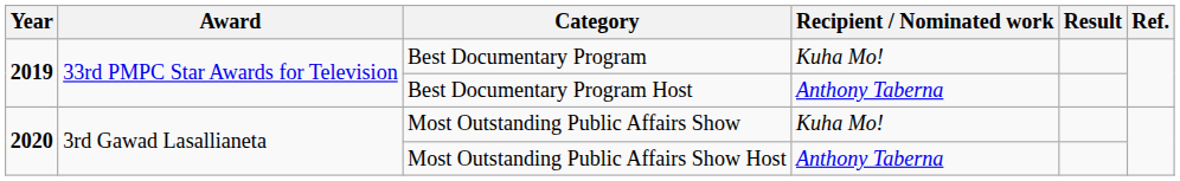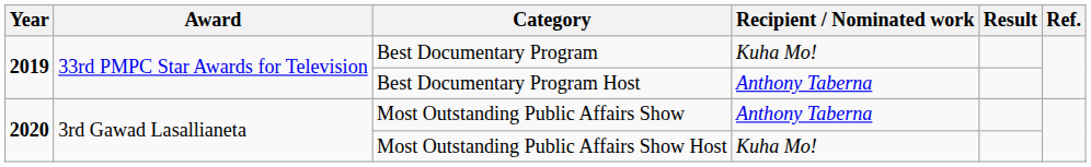Most Outstanding Public Affairs Show | Recipient / Nominated work: Kuha Mo! -> Anthony Taberna
Most Outstanding Public Affairs Show Host | Recipient / Nominated work: Anthony Taberna -> Kuha Mo!
